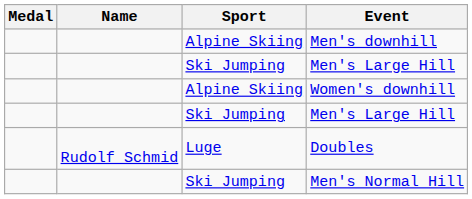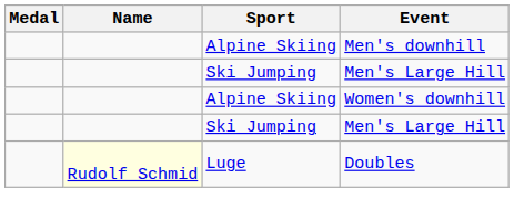Doubles | Name: no background -> lightyellow background
- row: Ski Jumping | Men's Normal Hill
